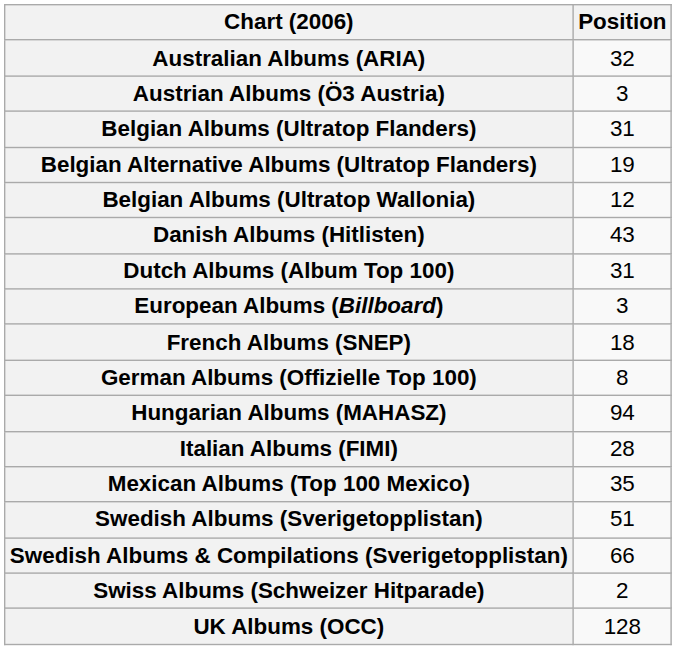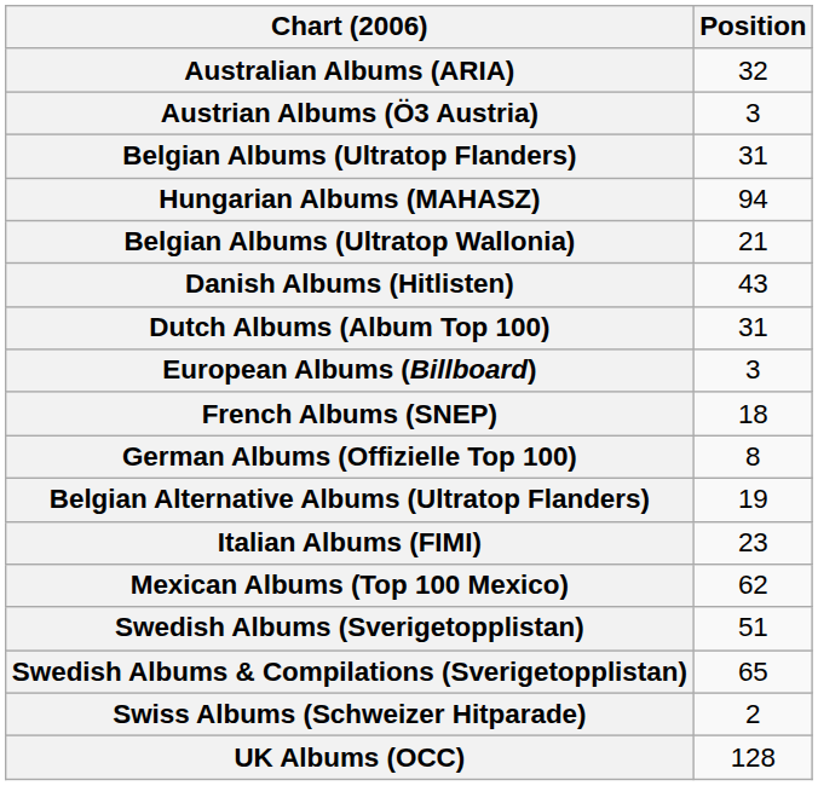rows swapped: Belgian Alternative Albums (Ultratop Flanders) <-> Hungarian Albums (MAHASZ)
Belgian Albums (Ultratop Wallonia) | Position: 12 -> 21
Italian Albums (FIMI) | Position: 28 -> 23
Mexican Albums (Top 100 Mexico) | Position: 35 -> 62
Swedish Albums & Compilations (Sverigetopplistan) | Position: 66 -> 65
